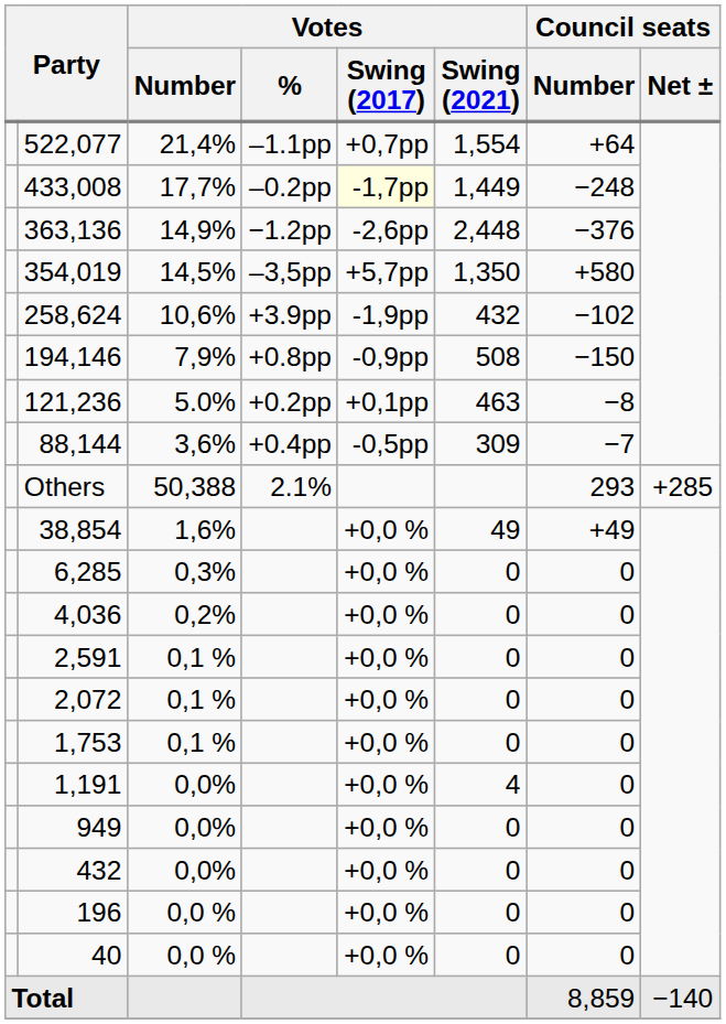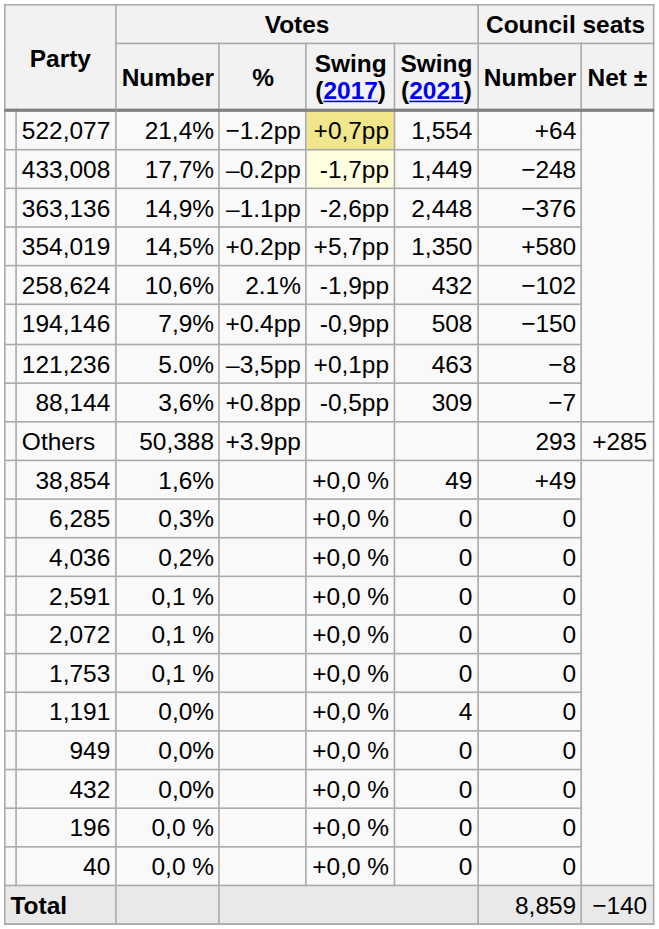522,077 | Votes / %: –1.1pp -> −1.2pp
522,077 | Votes / Swing (2017): no background -> khaki background
363,136 | Votes / %: −1.2pp -> –1.1pp
354,019 | Votes / %: –3,5pp -> +0.2pp
258,624 | Votes / %: +3.9pp -> 2.1%
194,146 | Votes / %: +0.8pp -> +0.4pp
121,236 | Votes / %: +0.2pp -> –3,5pp
88,144 | Votes / %: +0.4pp -> +0.8pp
Others | Votes / %: 2.1% -> +3.9pp
